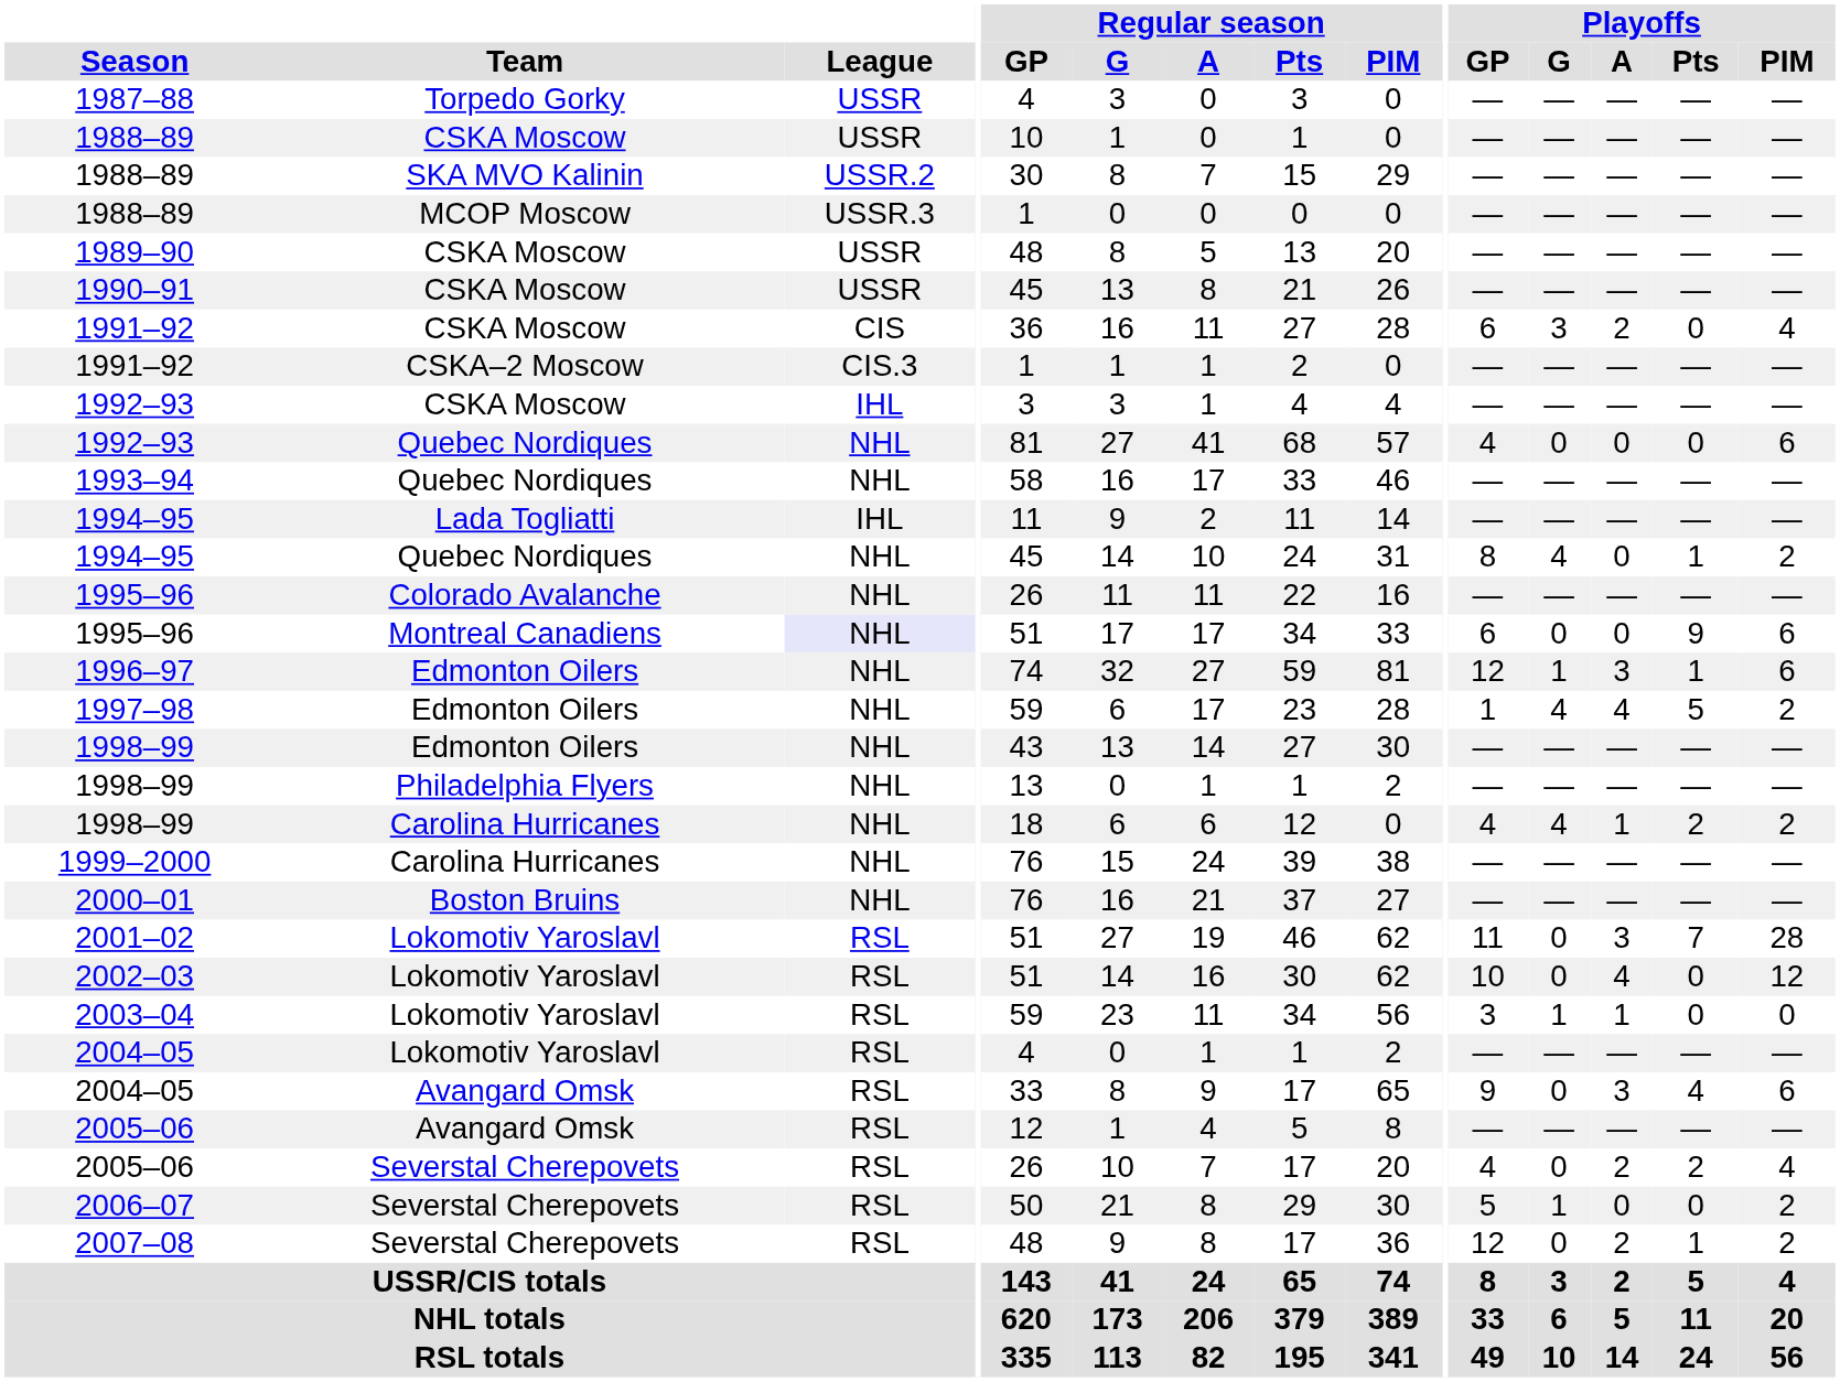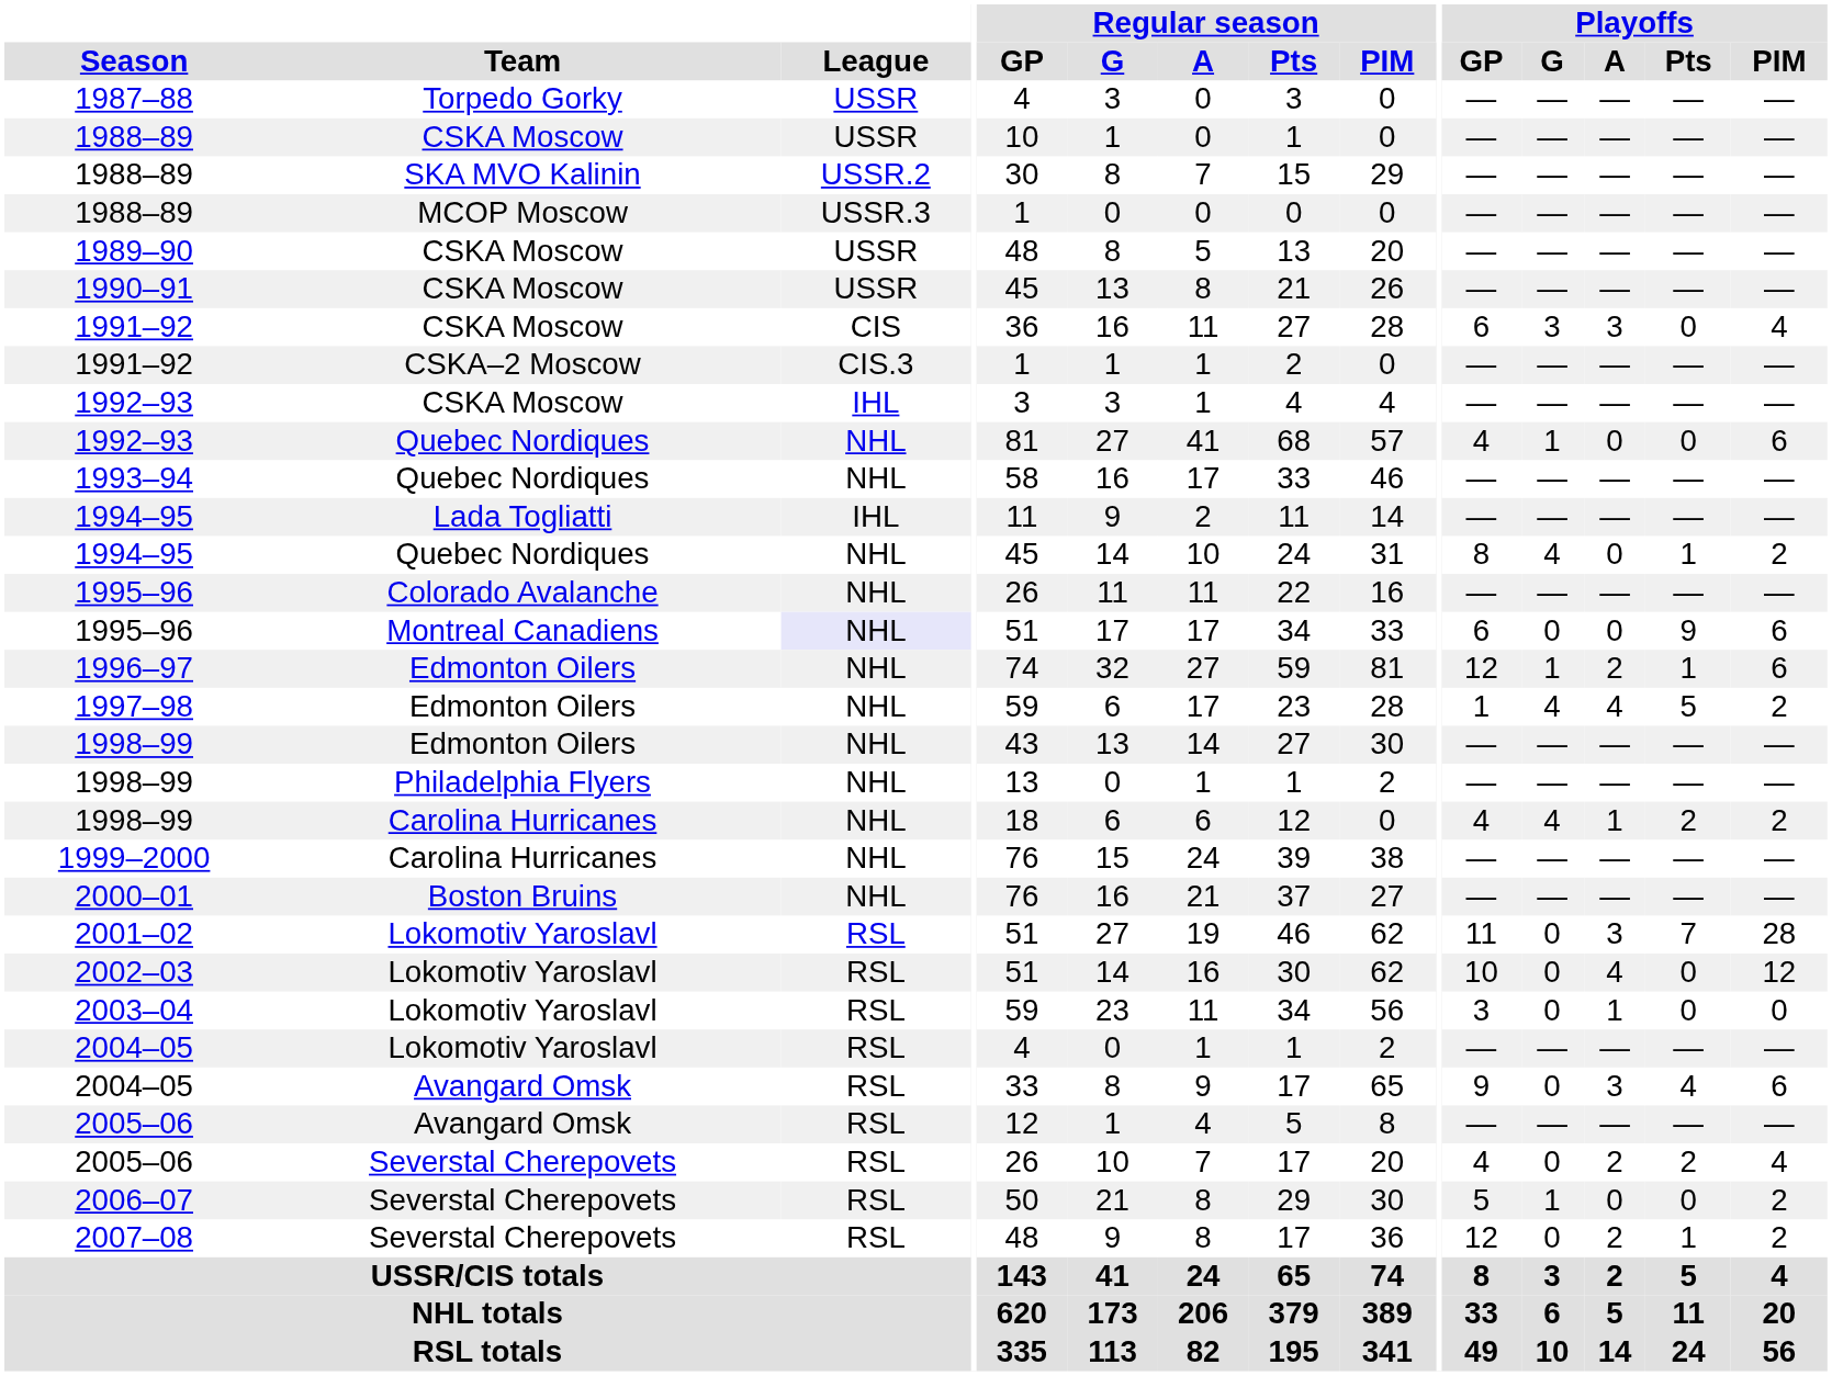1991–92 / CSKA Moscow | Playoffs / A: 2 -> 3
1992–93 / Quebec Nordiques | Playoffs / G: 0 -> 1
1996–97 | Playoffs / A: 3 -> 2
2003–04 | Playoffs / G: 1 -> 0
